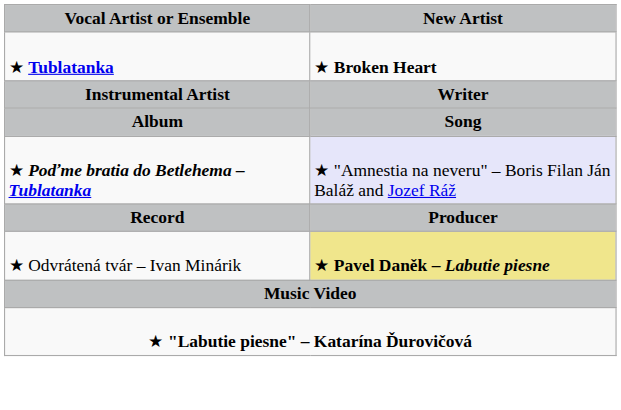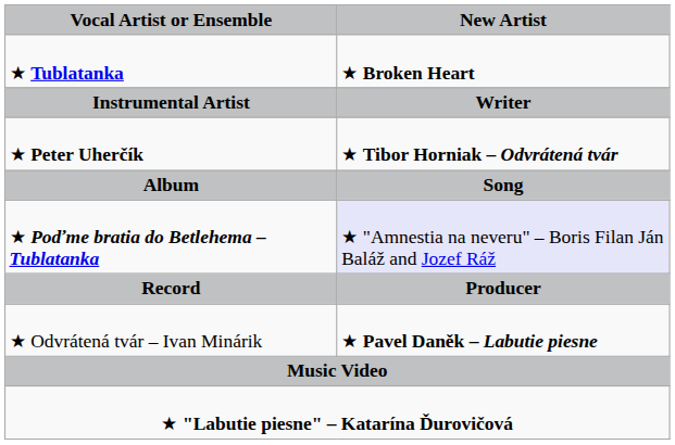+ row: ★ Peter Uherčík | ★ Tibor Horniak – Odvrátená tvár
★ Odvrátená tvár – Ivan Minárik | New Artist: khaki background -> no background
